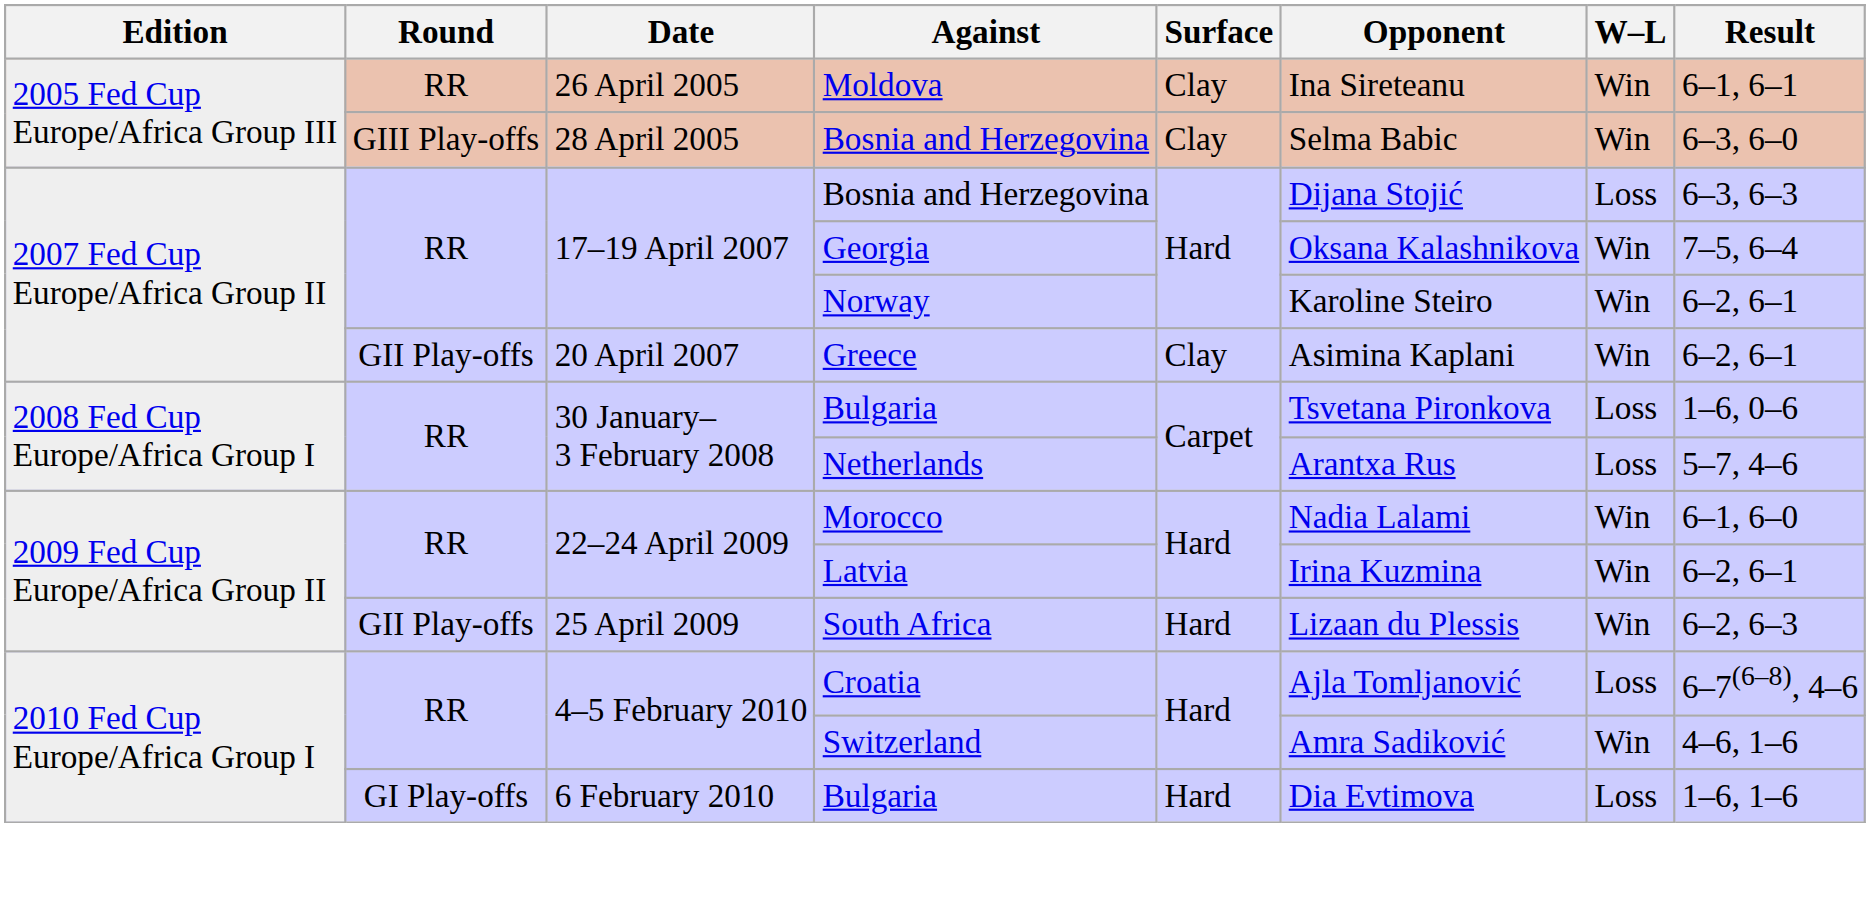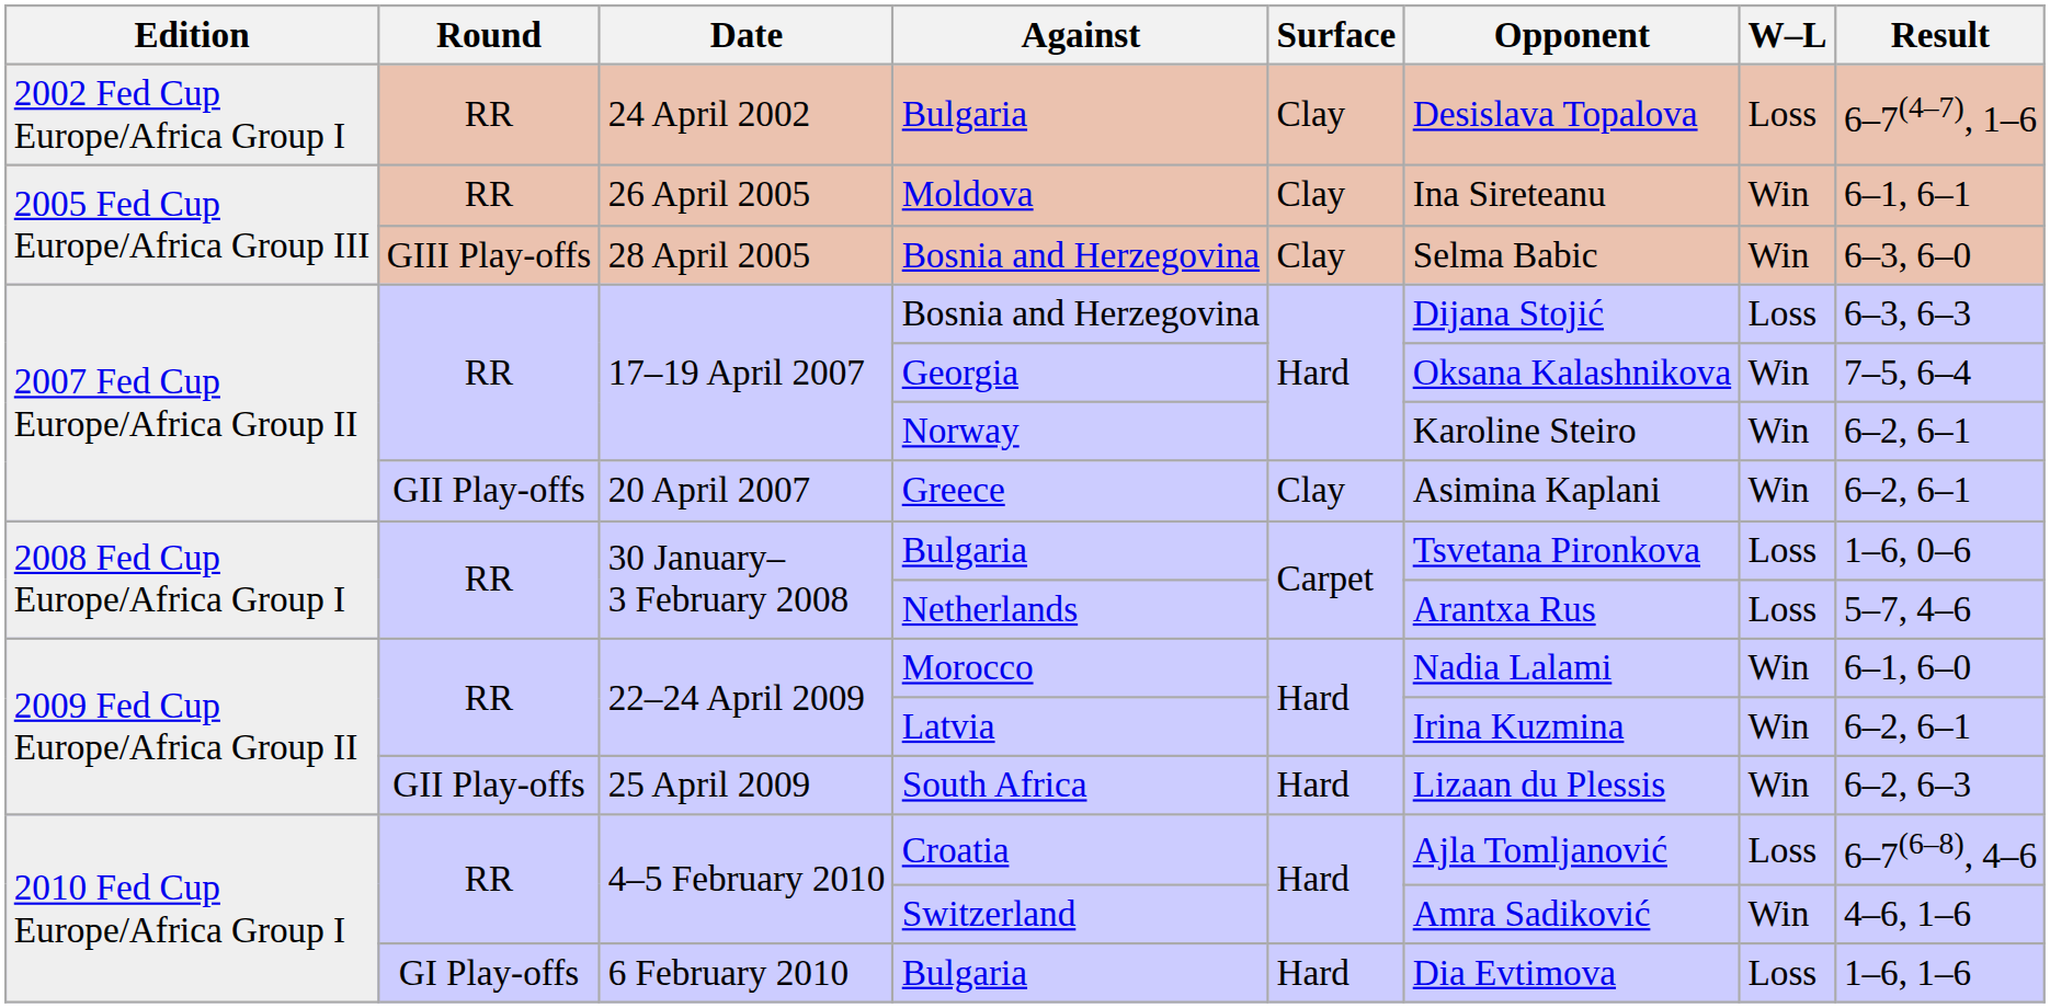+ row: 2002 Fed Cup Europe/Africa Group I | RR | 24 April 2002 | Bulgaria | Clay | Desislava Topalova | Loss | 6–7(4–7), 1–6
